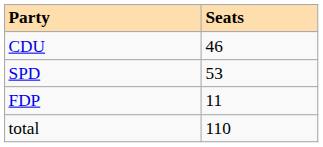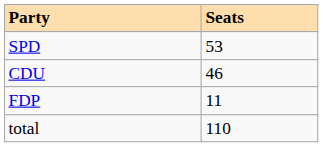rows swapped: SPD <-> CDU
